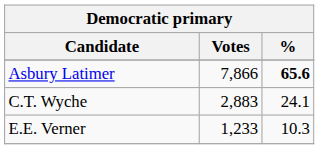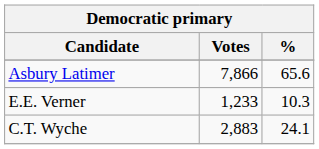Asbury Latimer | %: bold -> normal
rows swapped: C.T. Wyche <-> E.E. Verner
